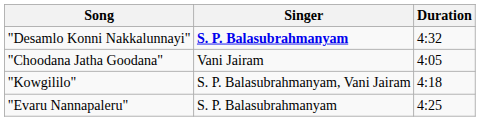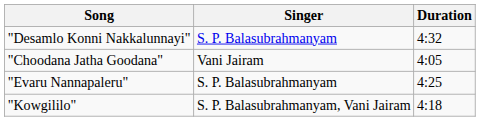"Desamlo Konni Nakkalunnayi" | Singer: bold -> normal
rows swapped: "Evaru Nannapaleru" <-> "Kowgililo"
